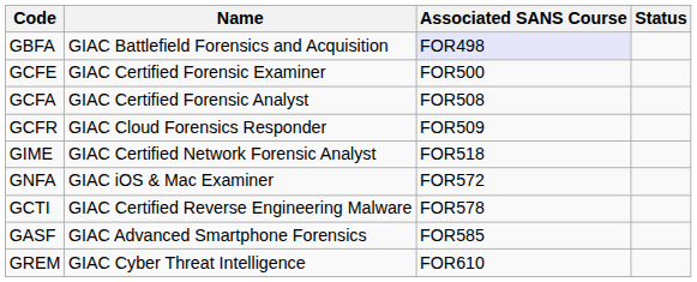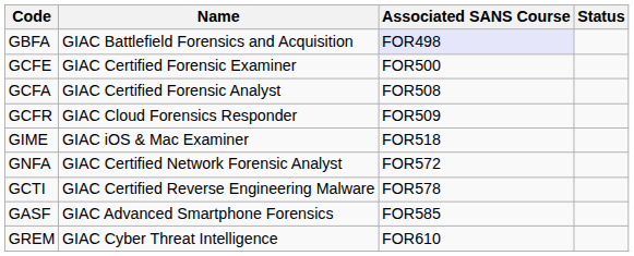GIME | Name: GIAC Certified Network Forensic Analyst -> GIAC iOS & Mac Examiner
GNFA | Name: GIAC iOS & Mac Examiner -> GIAC Certified Network Forensic Analyst
